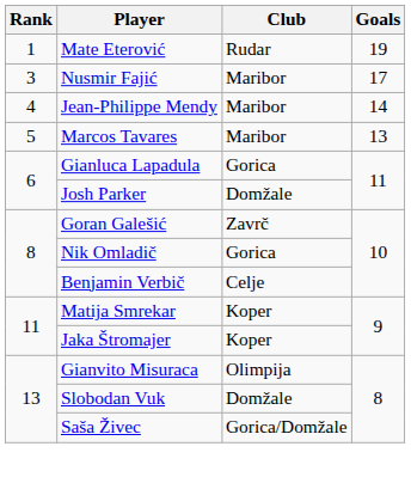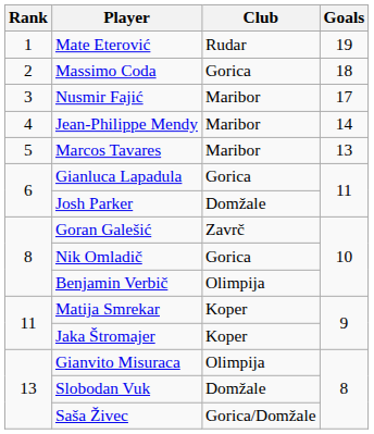+ row: 2 | Massimo Coda | Gorica | 18
Benjamin Verbič | Club: Celje -> Olimpija
